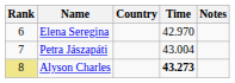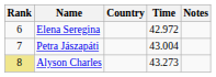Elena Seregina | Time: 42.970 -> 42.972
Alyson Charles | Time: bold -> normal
